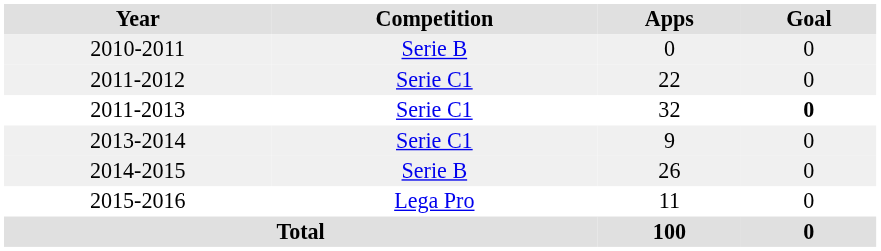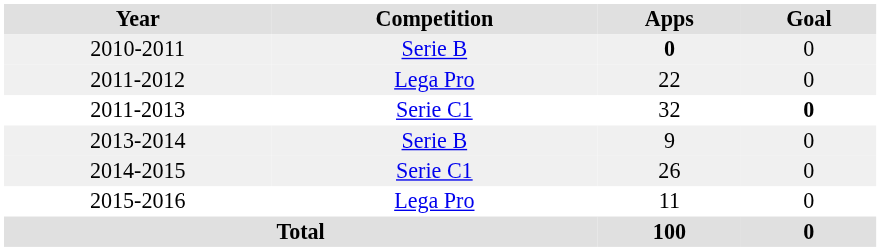2010-2011 | Apps: normal -> bold
2011-2012 | Competition: Serie C1 -> Lega Pro
2013-2014 | Competition: Serie C1 -> Serie B
2014-2015 | Competition: Serie B -> Serie C1
